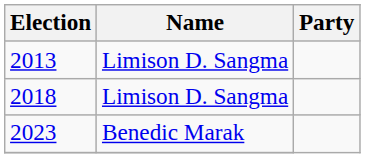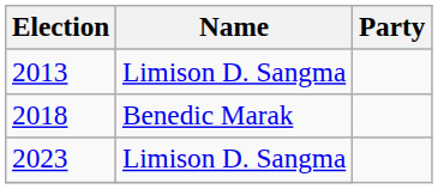2018 | Name: Limison D. Sangma -> Benedic Marak
2023 | Name: Benedic Marak -> Limison D. Sangma
